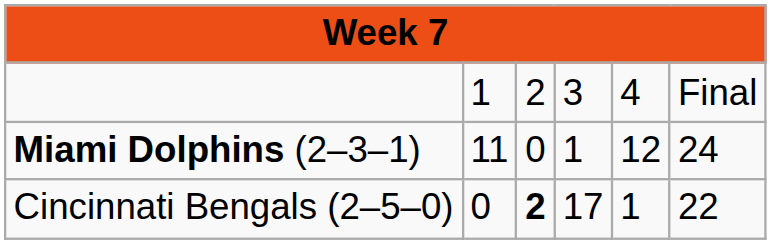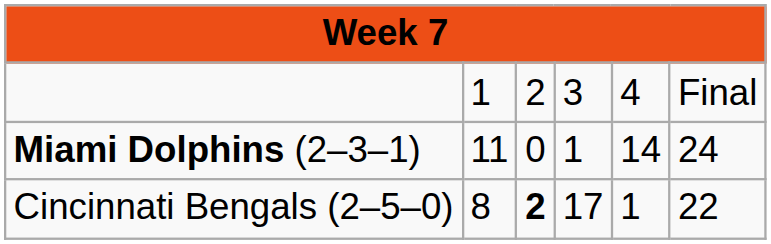Miami Dolphins (2–3–1) | column 5: 12 -> 14
Cincinnati Bengals (2–5–0) | column 2: 0 -> 8
